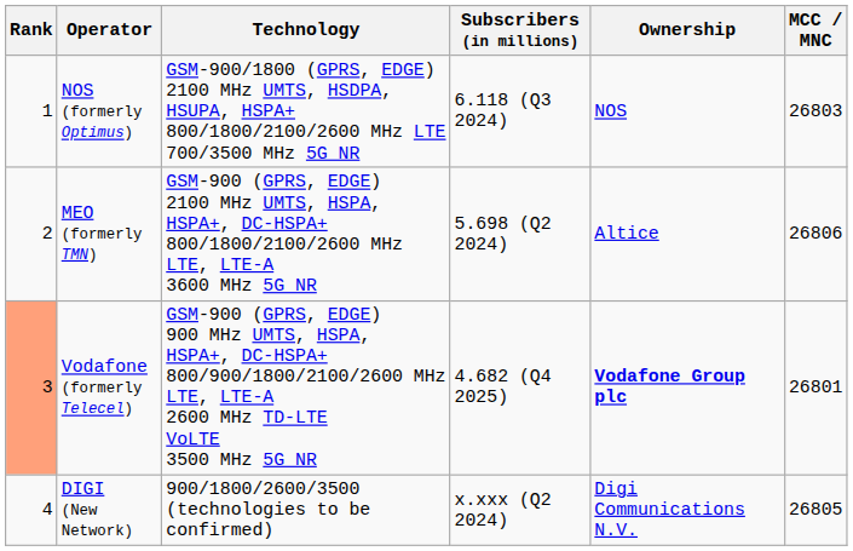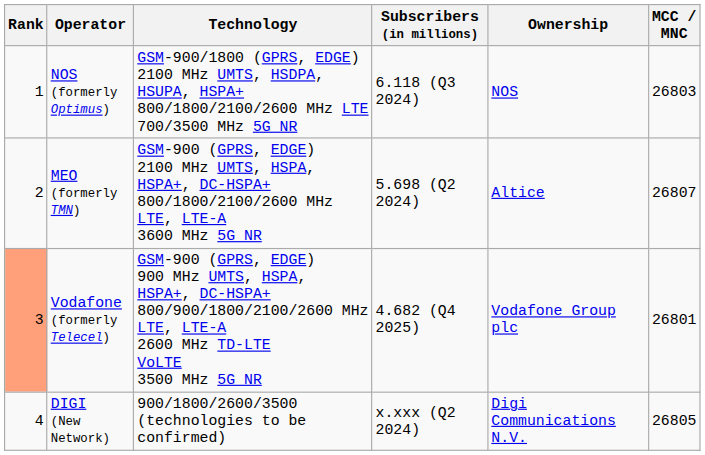MEO (formerly TMN) | MCC / MNC: 26806 -> 26807
Vodafone (formerly Telecel) | Ownership: bold -> normal
